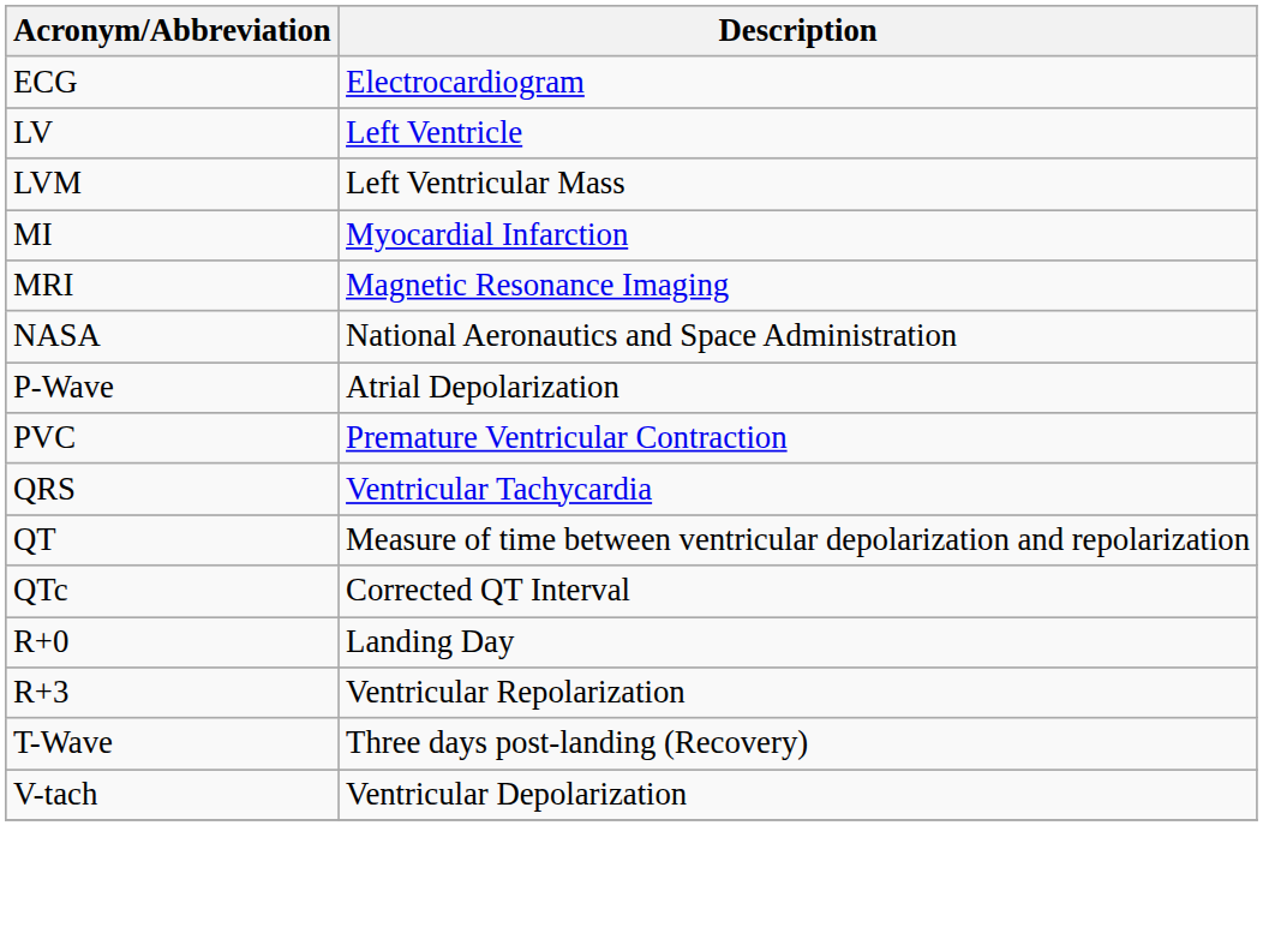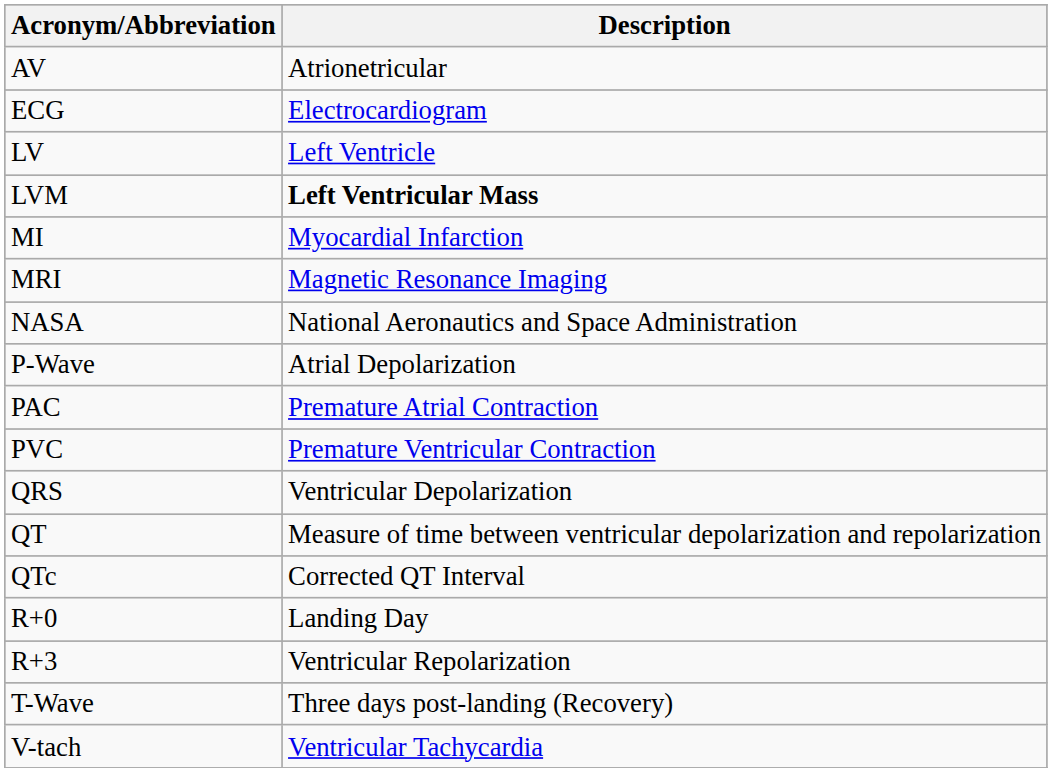+ row: AV | Atrionetricular
LVM | Description: normal -> bold
+ row: PAC | Premature Atrial Contraction
QRS | Description: Ventricular Tachycardia -> Ventricular Depolarization
V-tach | Description: Ventricular Depolarization -> Ventricular Tachycardia
